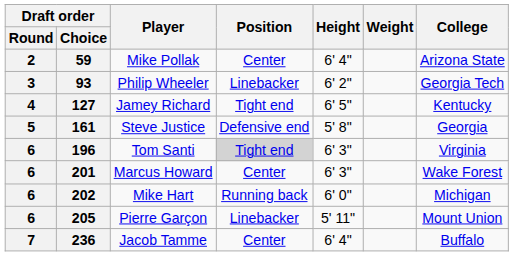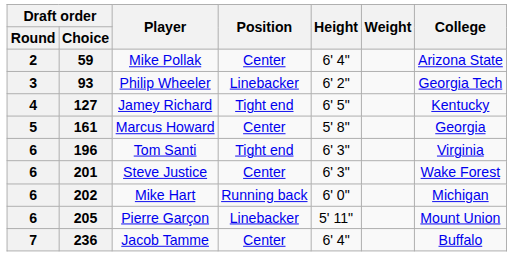161 | Player: Steve Justice -> Marcus Howard
161 | Position: Defensive end -> Center
196 | Position: lightgrey background -> no background
201 | Player: Marcus Howard -> Steve Justice
